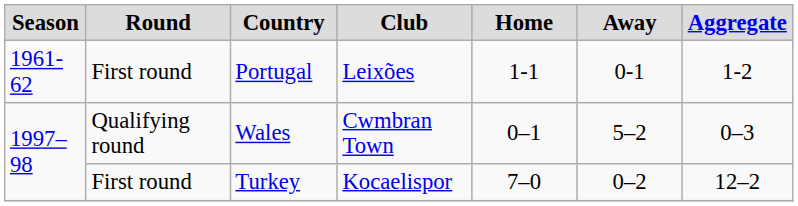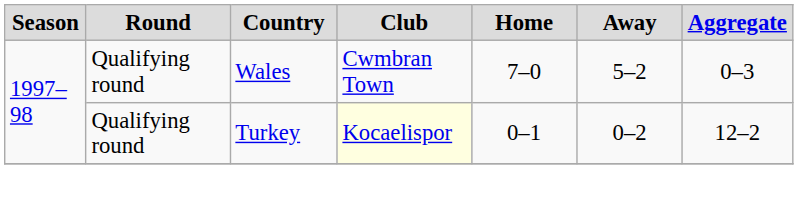- row: 1961-62 | First round | Portugal | Leixões | 1-1 | 0-1 | 1-2
Wales | Home: 0–1 -> 7–0
Turkey | Round: First round -> Qualifying round
Turkey | Club: no background -> lightyellow background
Turkey | Home: 7–0 -> 0–1
